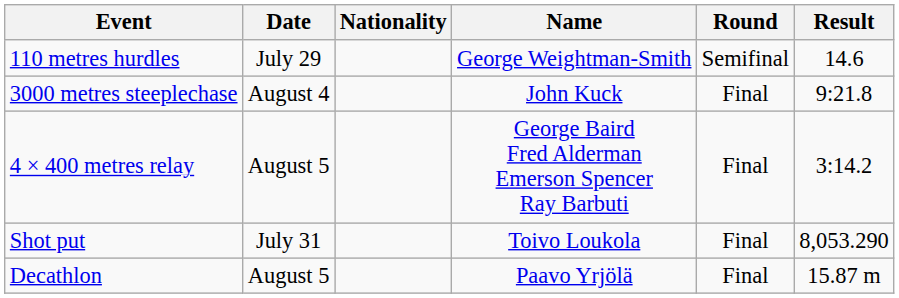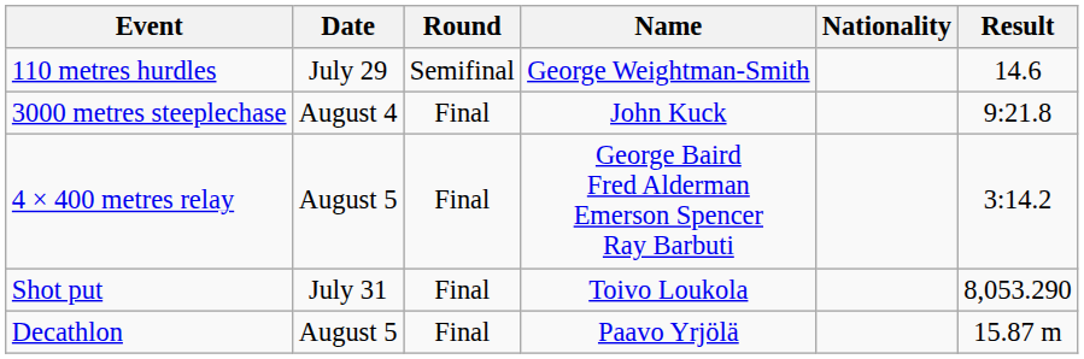columns swapped: Round <-> Nationality
